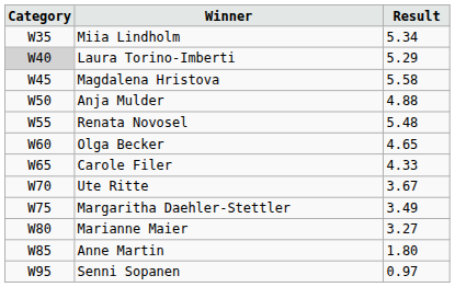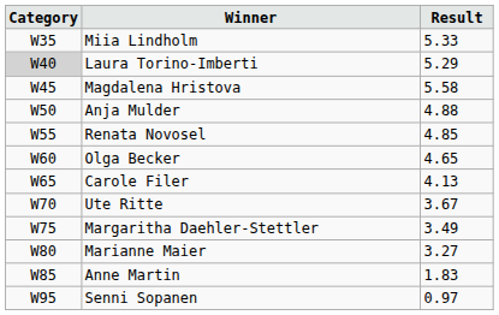Miia Lindholm | Result: 5.34 -> 5.33
Renata Novosel | Result: 5.48 -> 4.85
Carole Filer | Result: 4.33 -> 4.13
Anne Martin | Result: 1.80 -> 1.83
